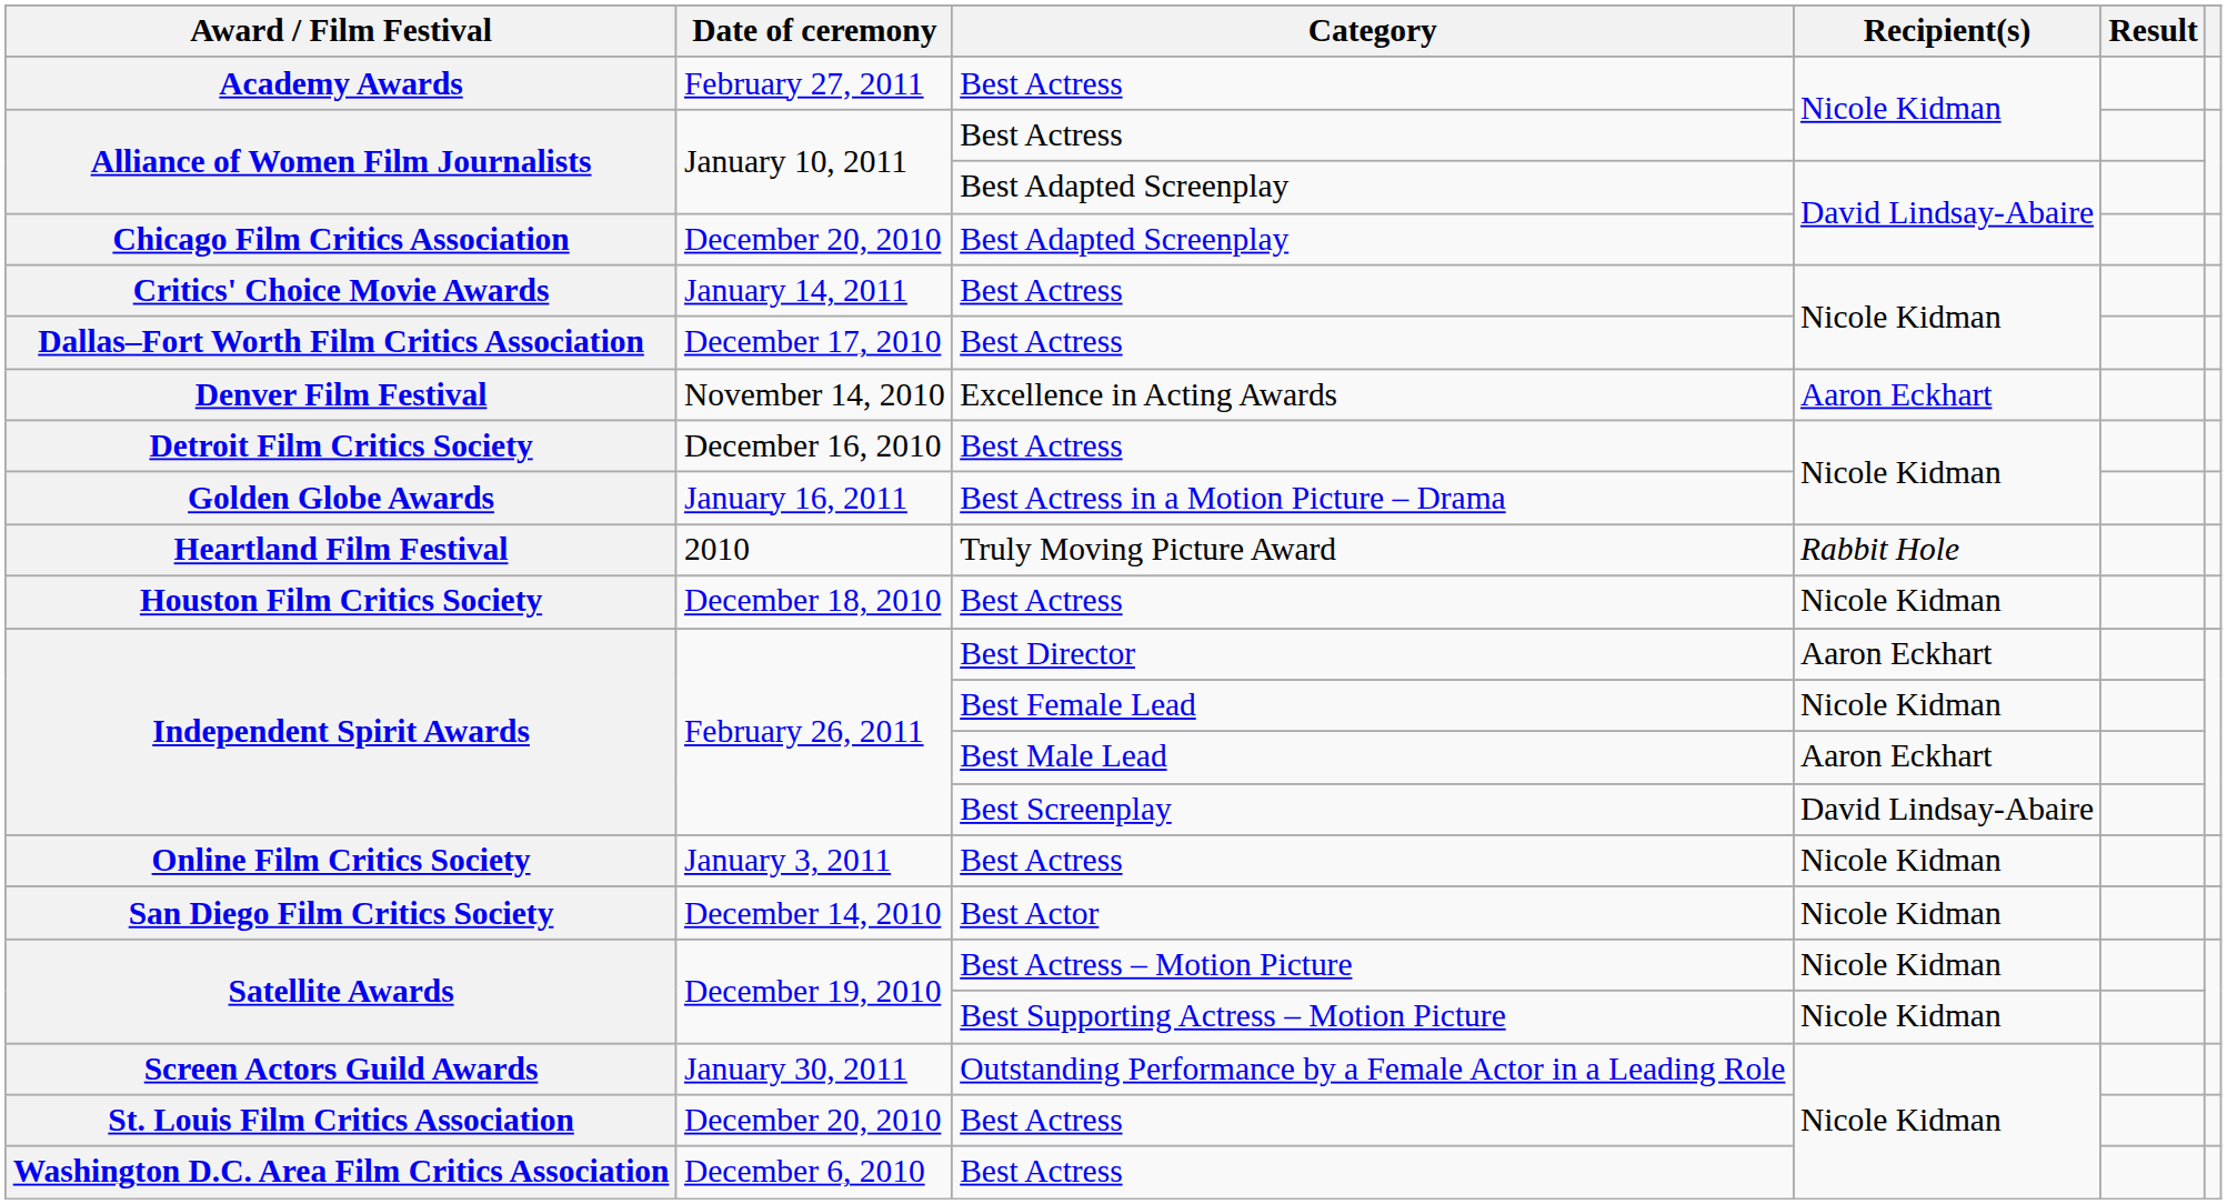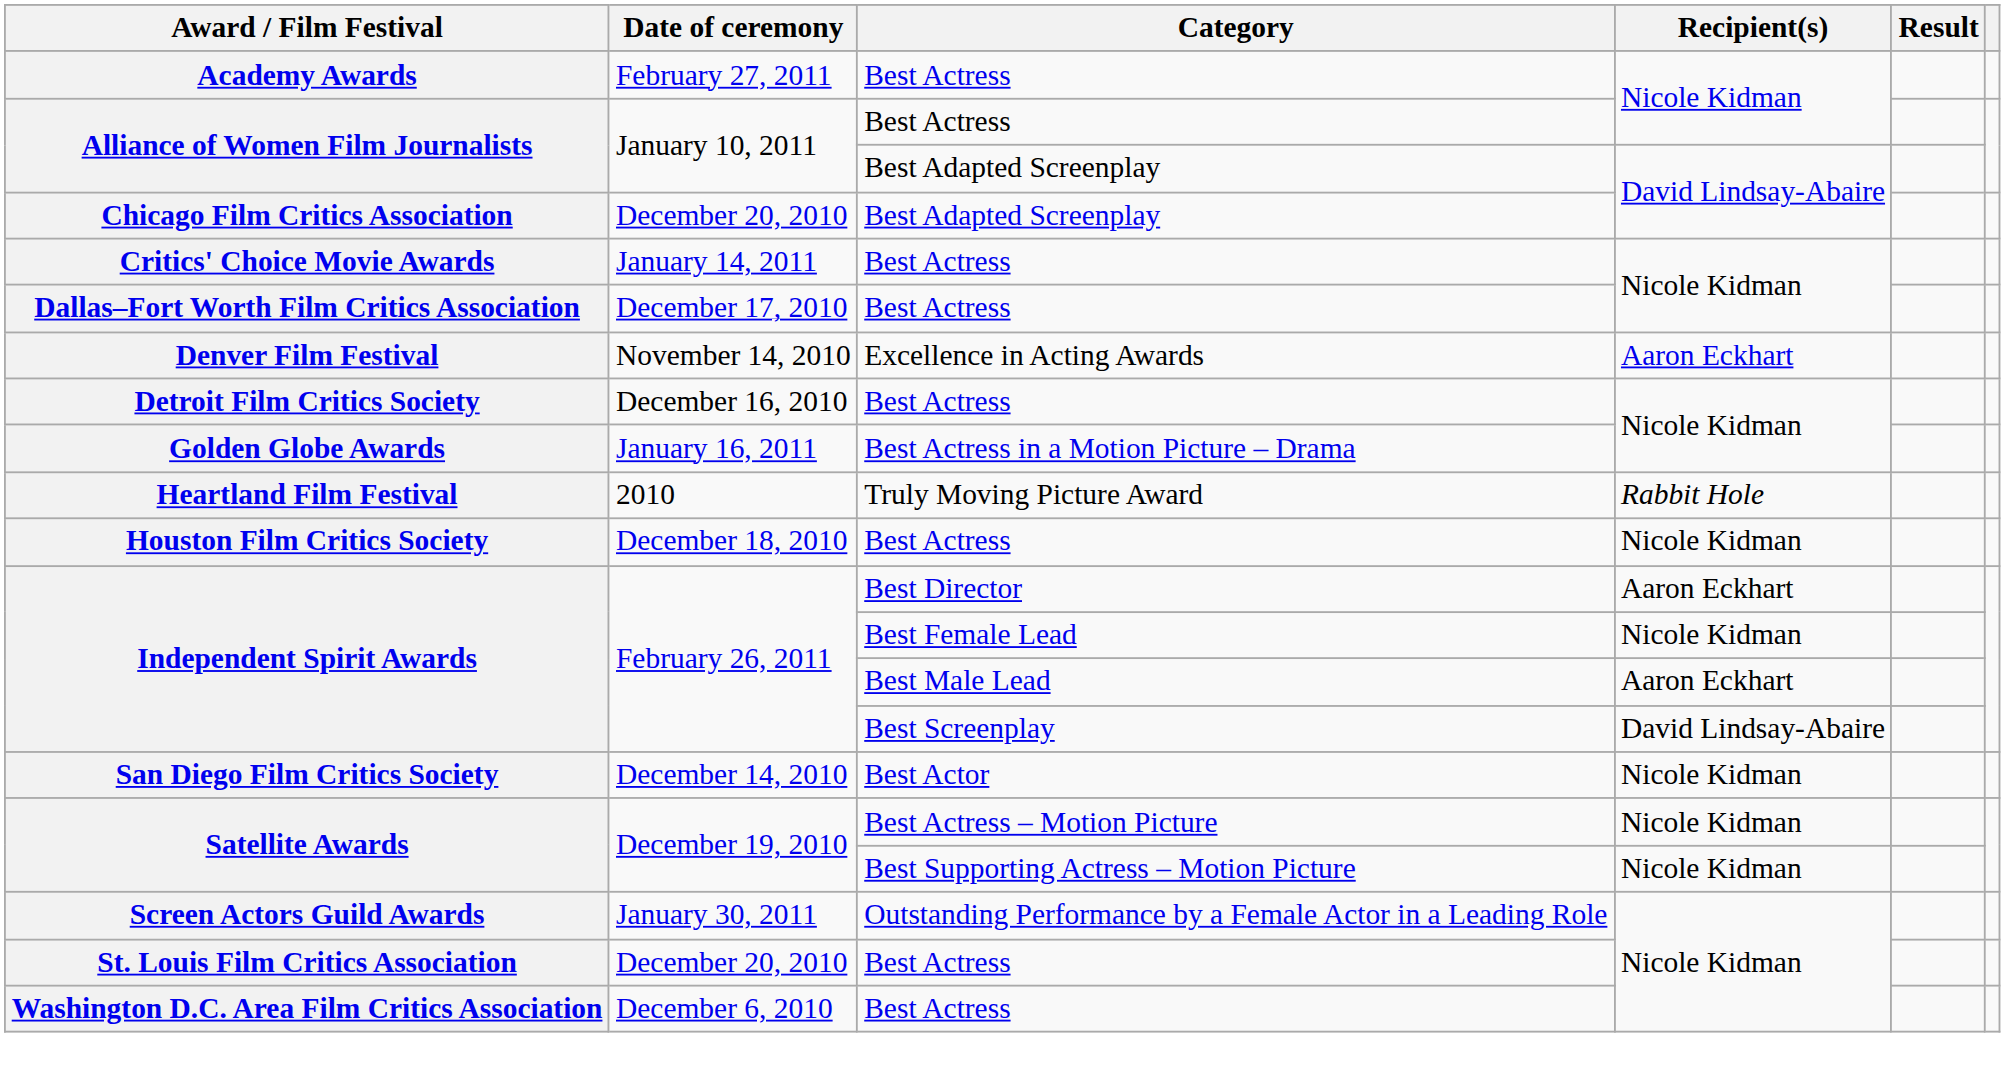- row: Online Film Critics Society | January 3, 2011 | Best Actress | Nicole Kidman
